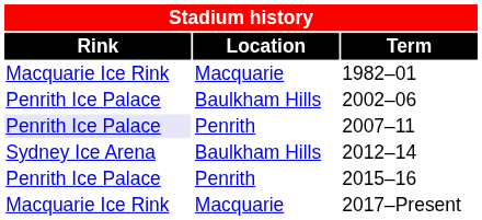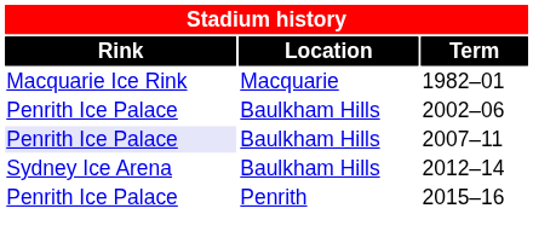2007–11 | Location: Penrith -> Baulkham Hills
- row: Macquarie Ice Rink | Macquarie | 2017–Present
